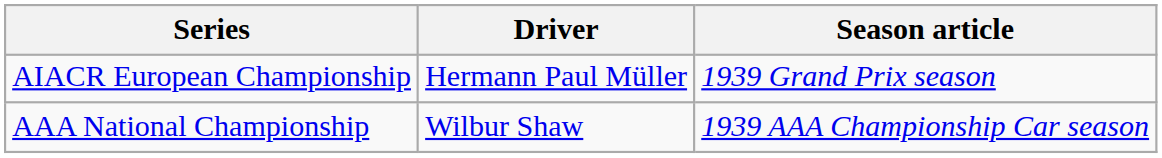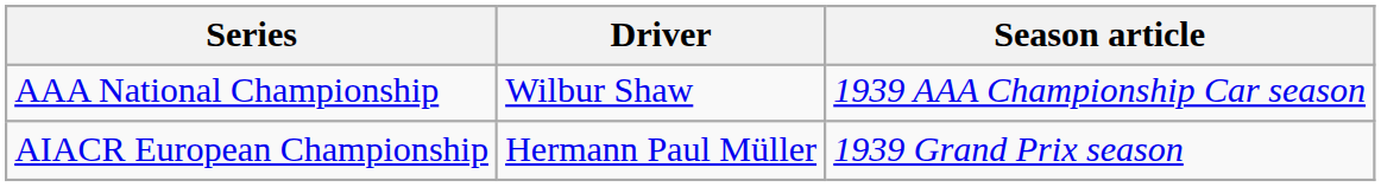rows swapped: AIACR European Championship <-> AAA National Championship
